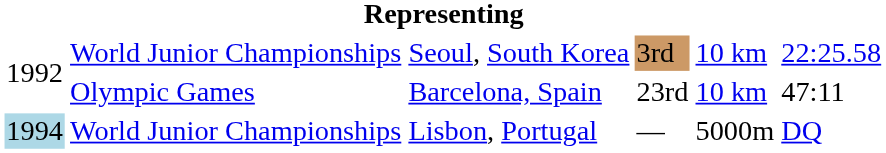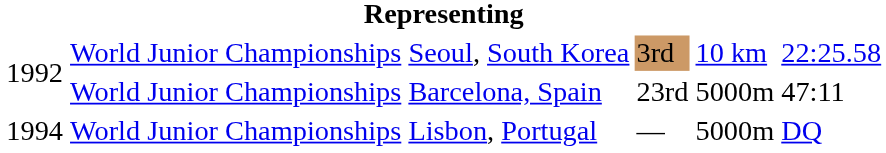Barcelona, Spain | column 2: Olympic Games -> World Junior Championships
Barcelona, Spain | column 5: 10 km -> 5000m
Lisbon, Portugal | column 1: lightblue background -> no background
